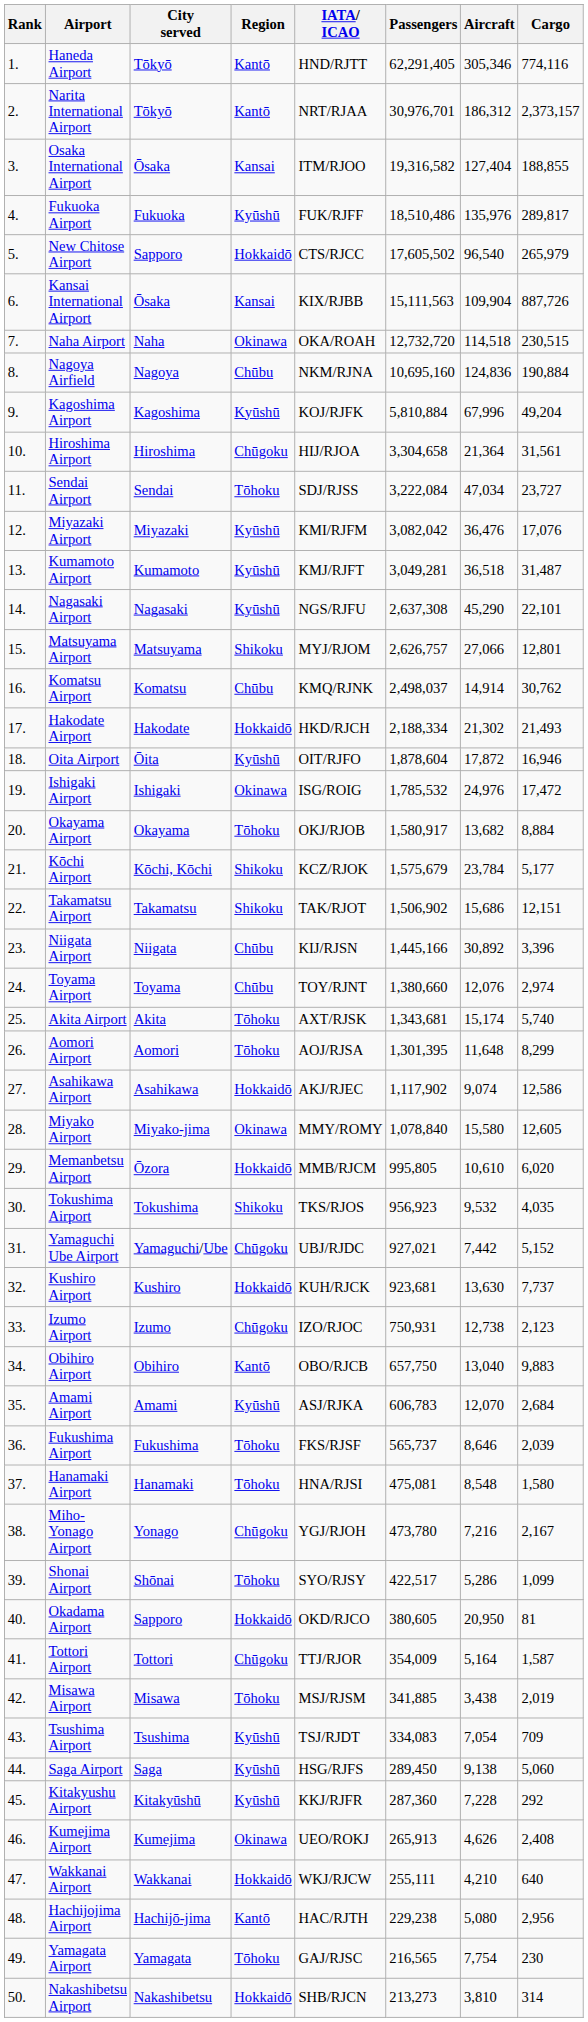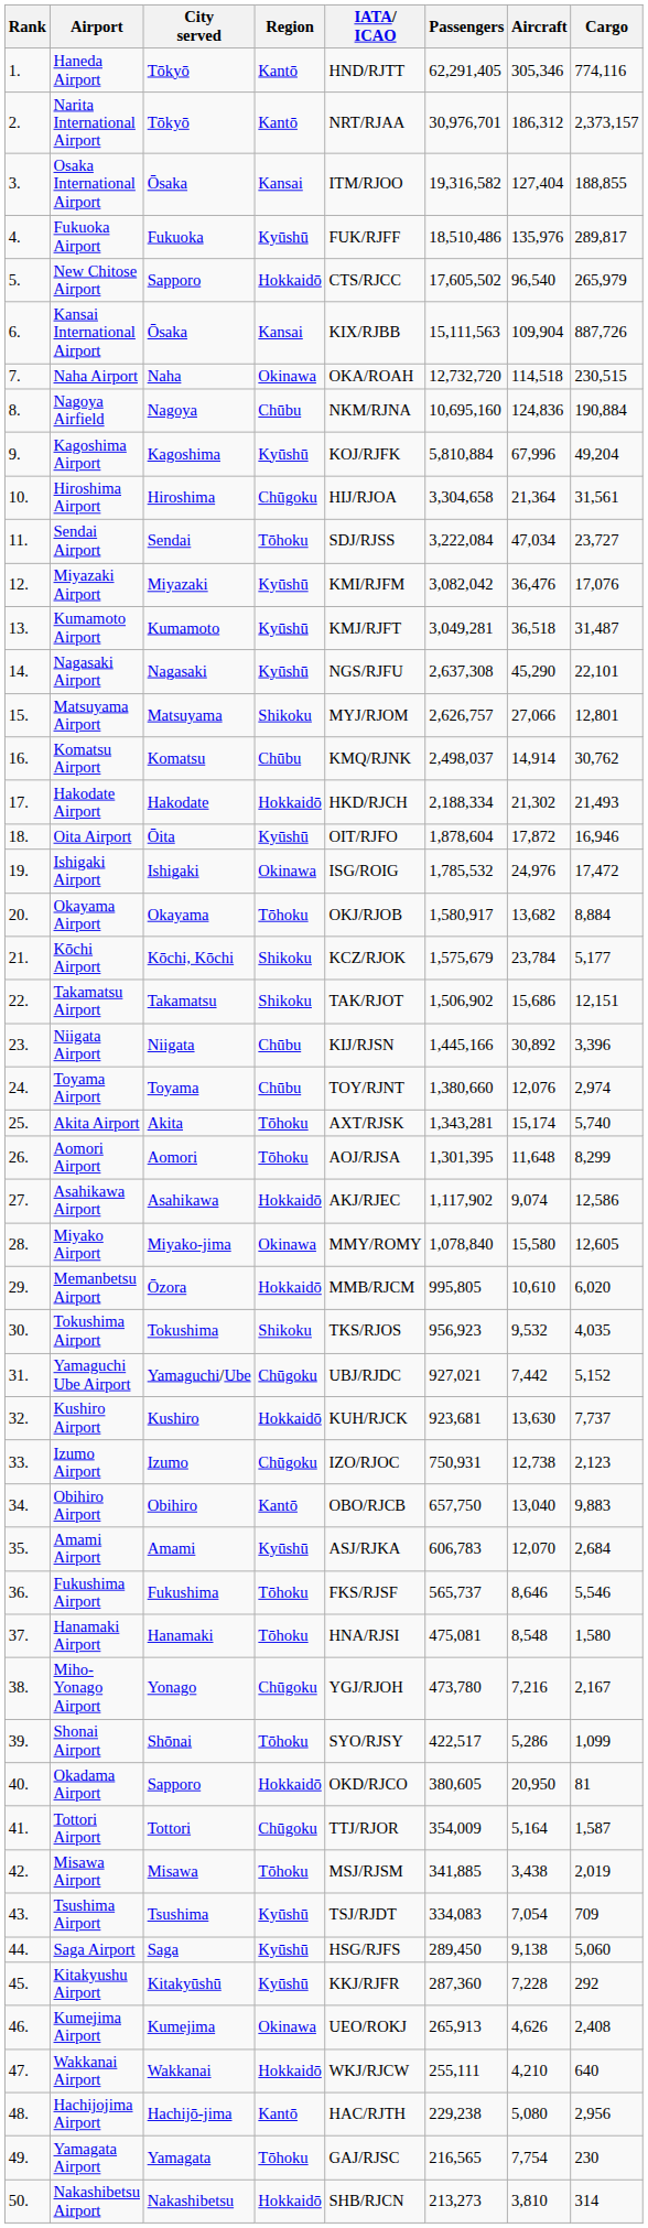Akita Airport | Passengers: 1,343,681 -> 1,343,281
Fukushima Airport | Cargo: 2,039 -> 5,546
